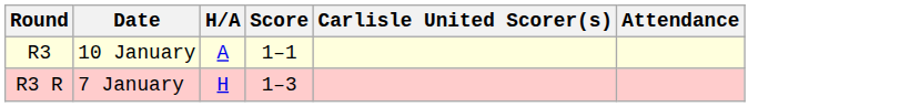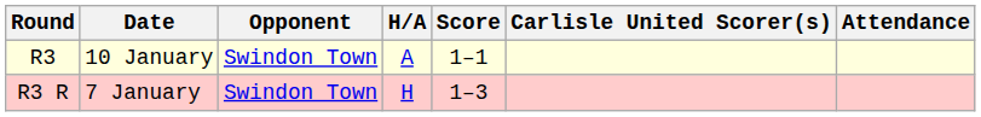+ column: Opponent | Swindon Town | Swindon Town
